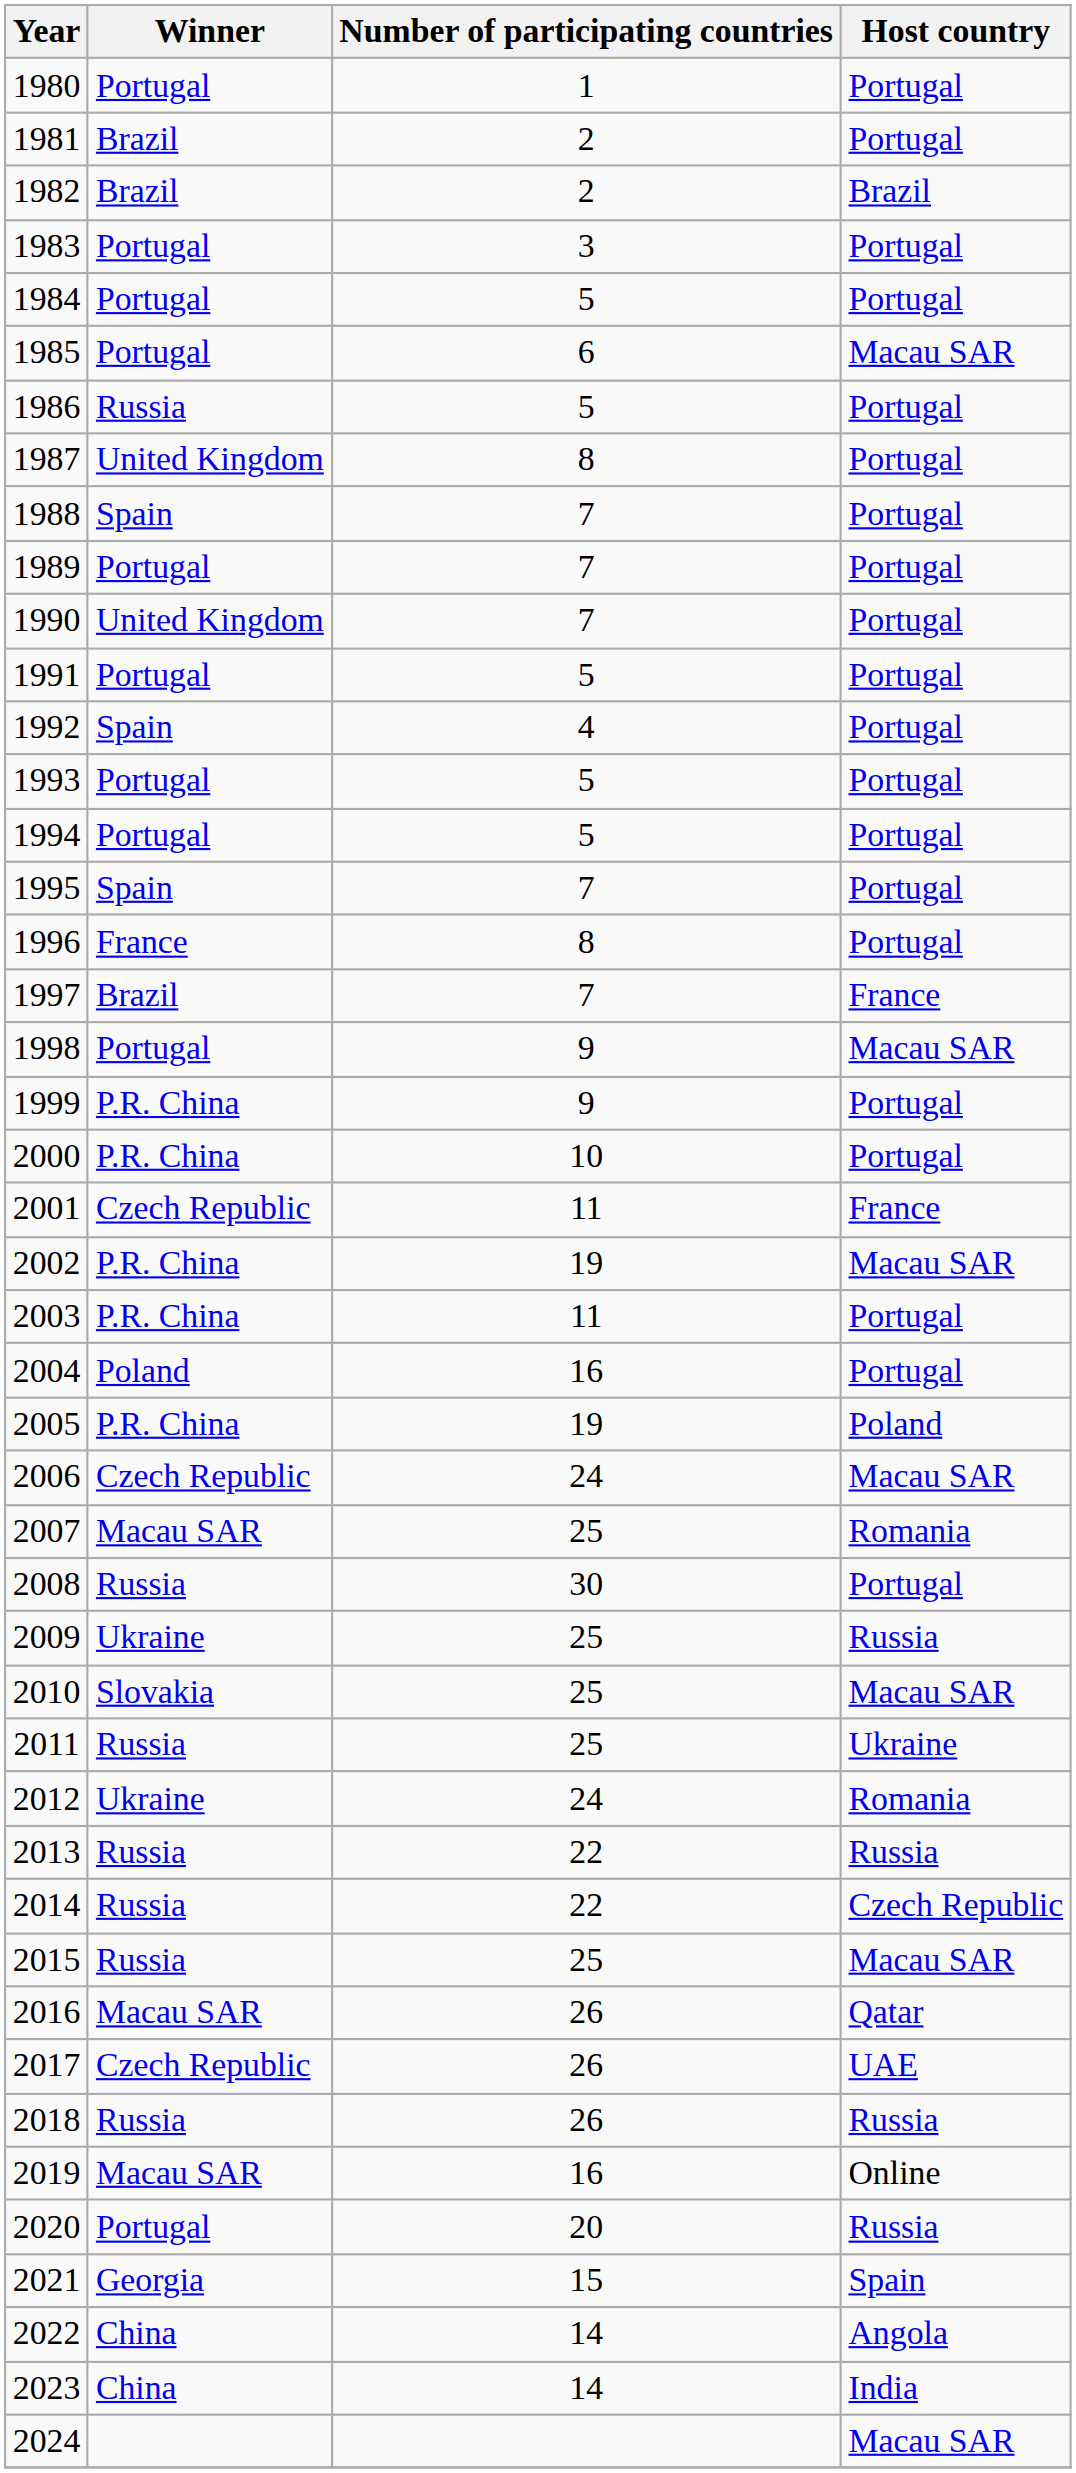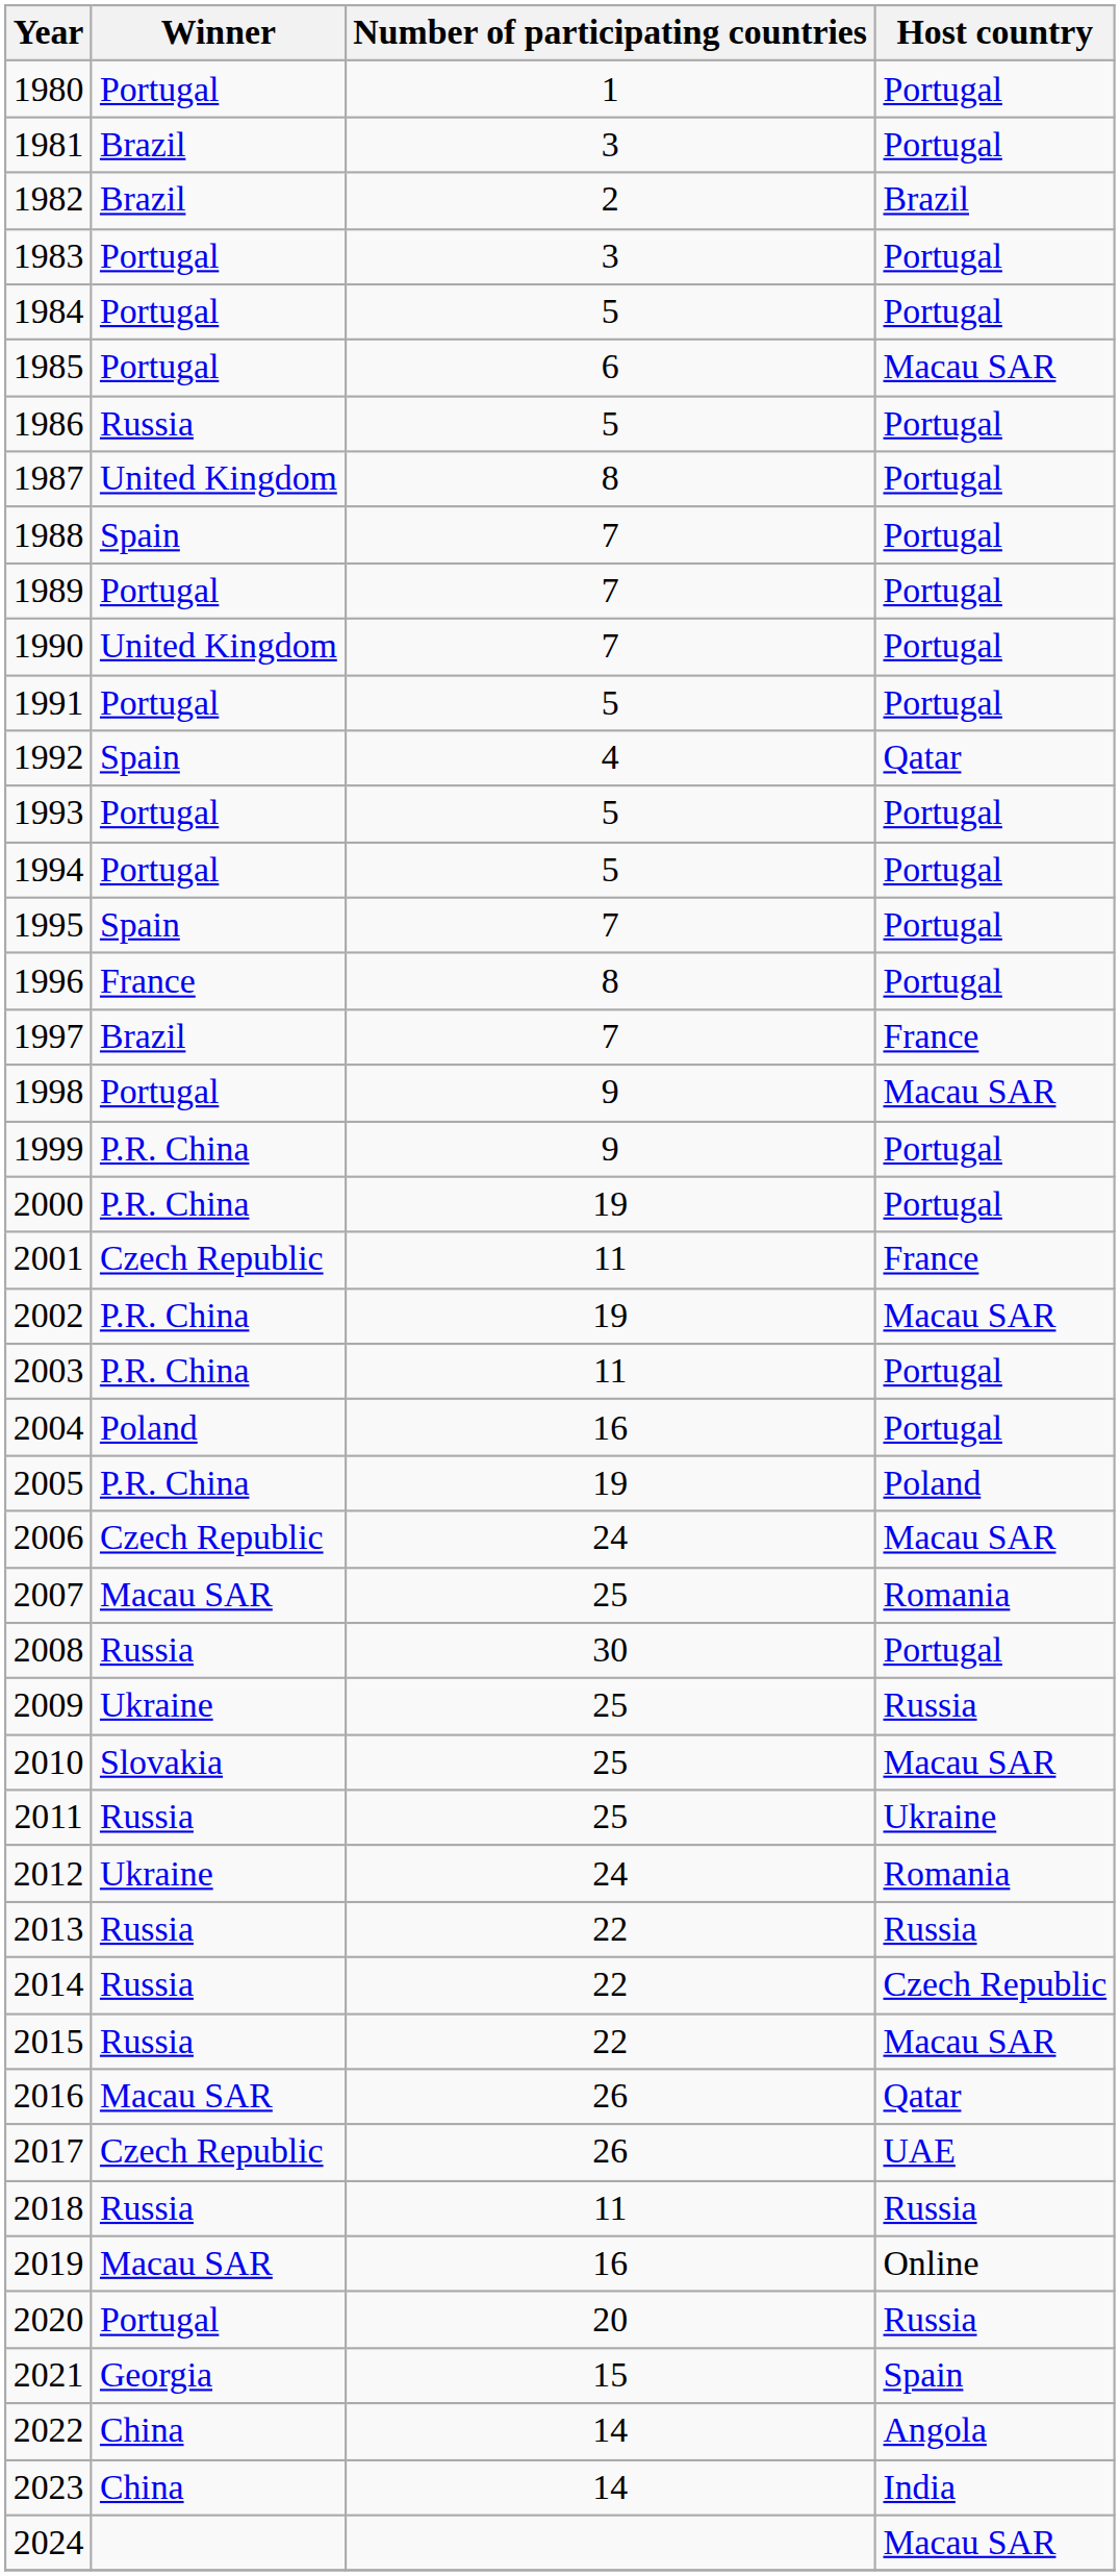1981 | Number of participating countries: 2 -> 3
1992 | Host country: Portugal -> Qatar
2000 | Number of participating countries: 10 -> 19
2015 | Number of participating countries: 25 -> 22
2018 | Number of participating countries: 26 -> 11
